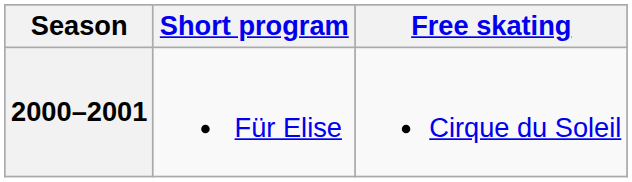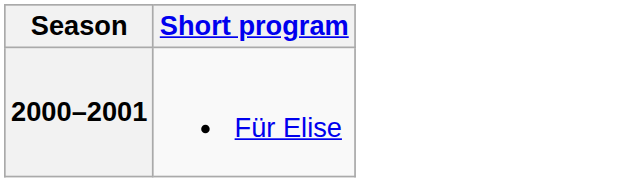- column: Free skating | Cirque du Soleil
